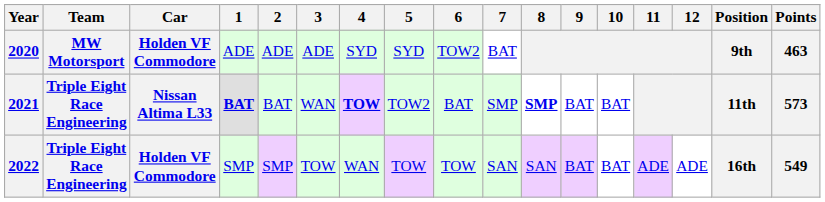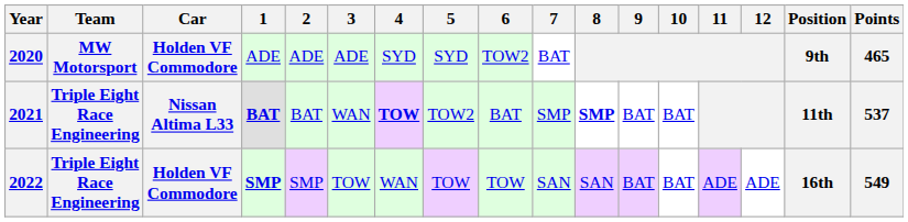2020 | Points: 463 -> 465
2021 | Points: 573 -> 537
2022 | 1: normal -> bold
